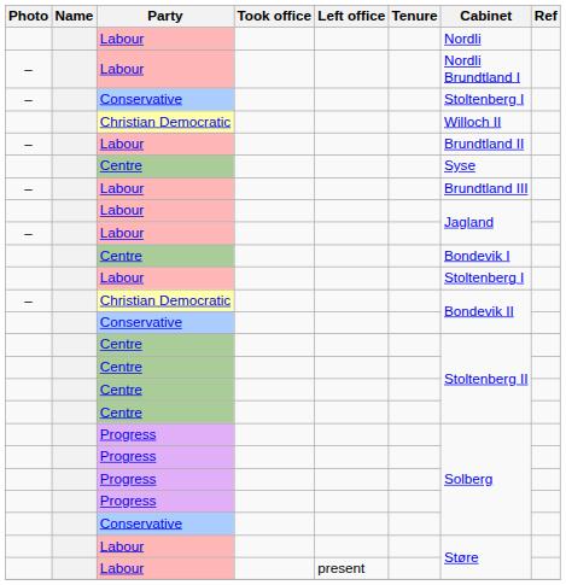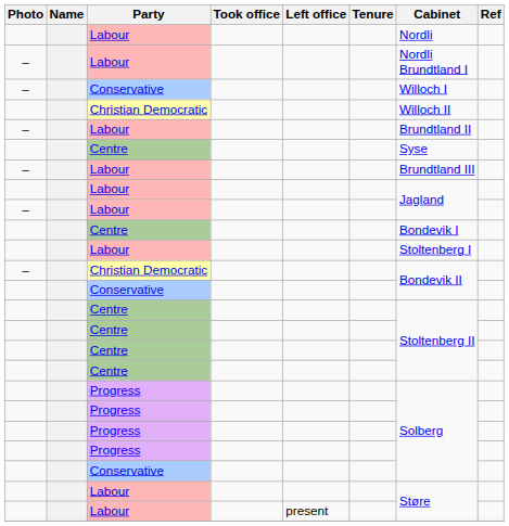– / Conservative | Cabinet: Stoltenberg I -> Willoch I
